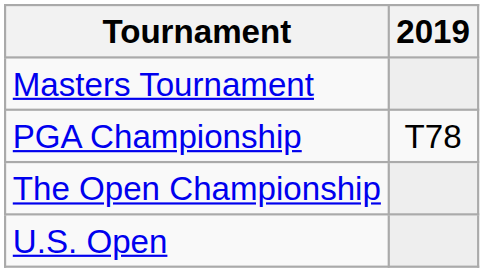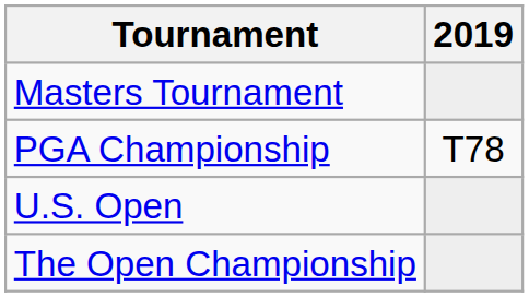rows swapped: U.S. Open <-> The Open Championship
